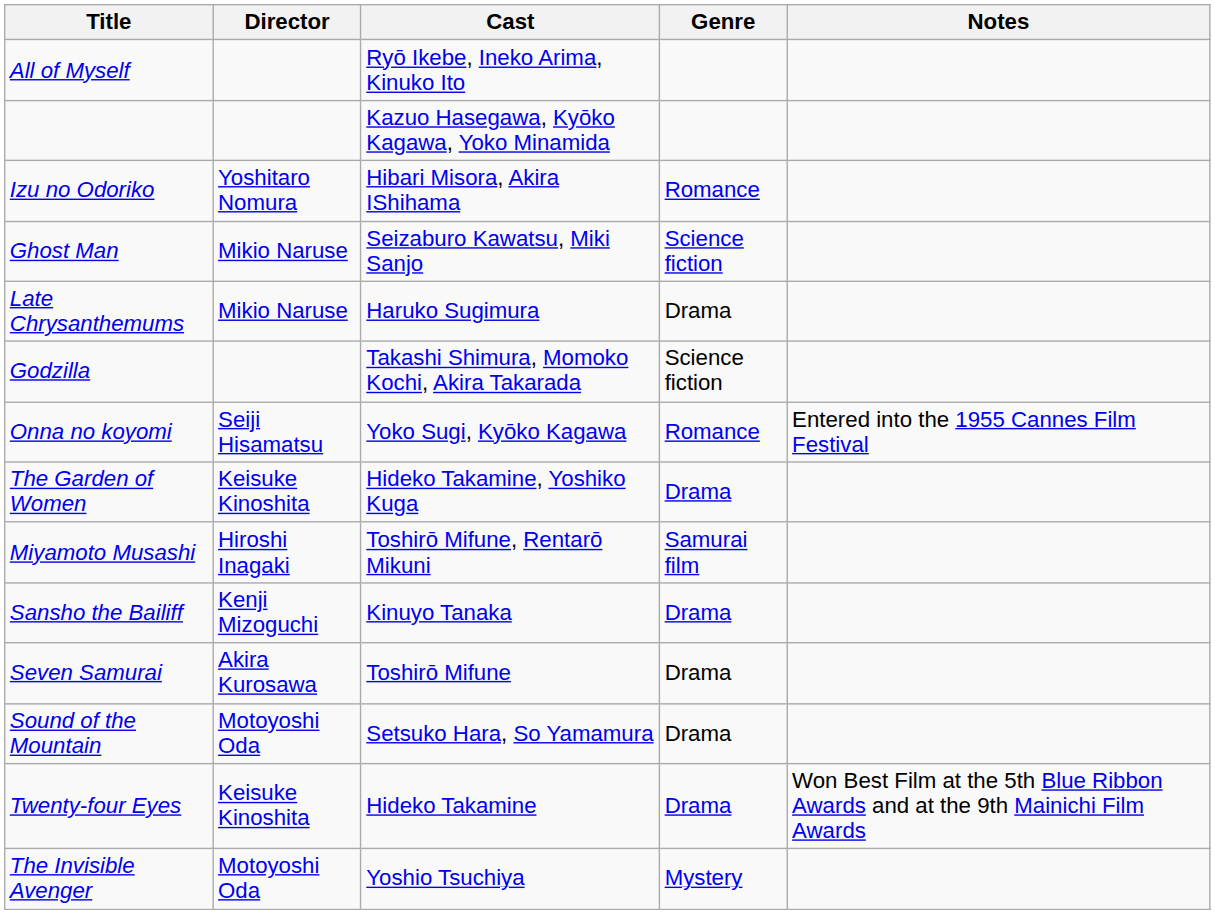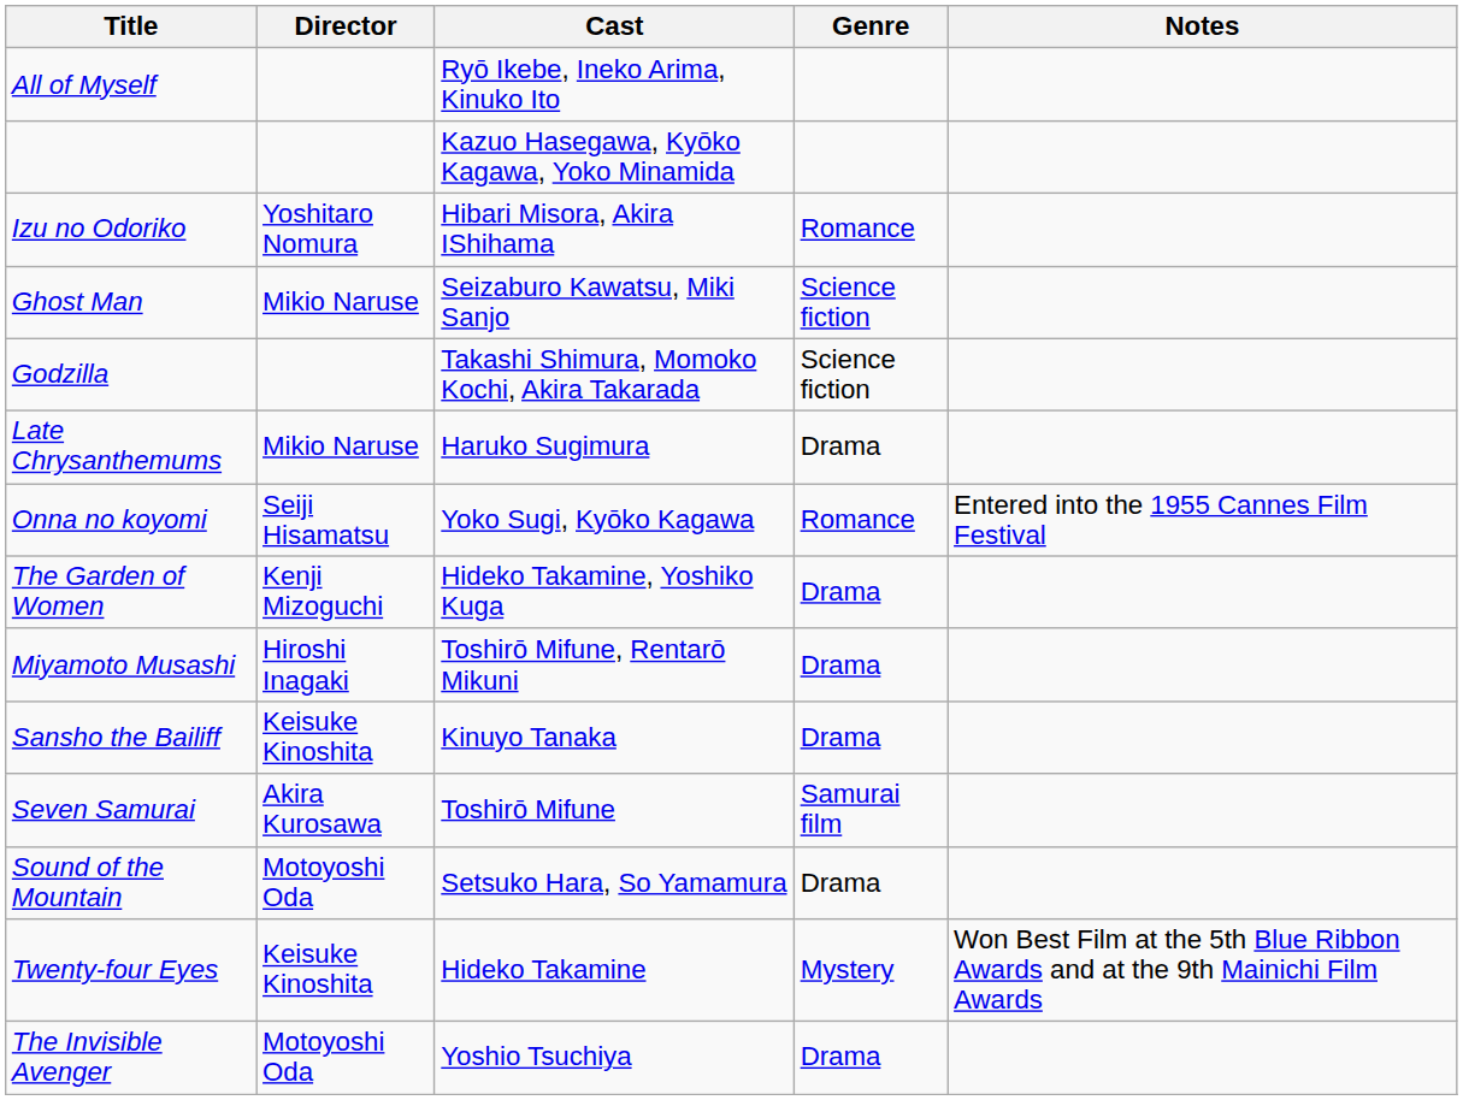rows swapped: Godzilla <-> Late Chrysanthemums
The Garden of Women | Director: Keisuke Kinoshita -> Kenji Mizoguchi
Miyamoto Musashi | Genre: Samurai film -> Drama
Sansho the Bailiff | Director: Kenji Mizoguchi -> Keisuke Kinoshita
Seven Samurai | Genre: Drama -> Samurai film
Twenty-four Eyes | Genre: Drama -> Mystery
The Invisible Avenger | Genre: Mystery -> Drama
